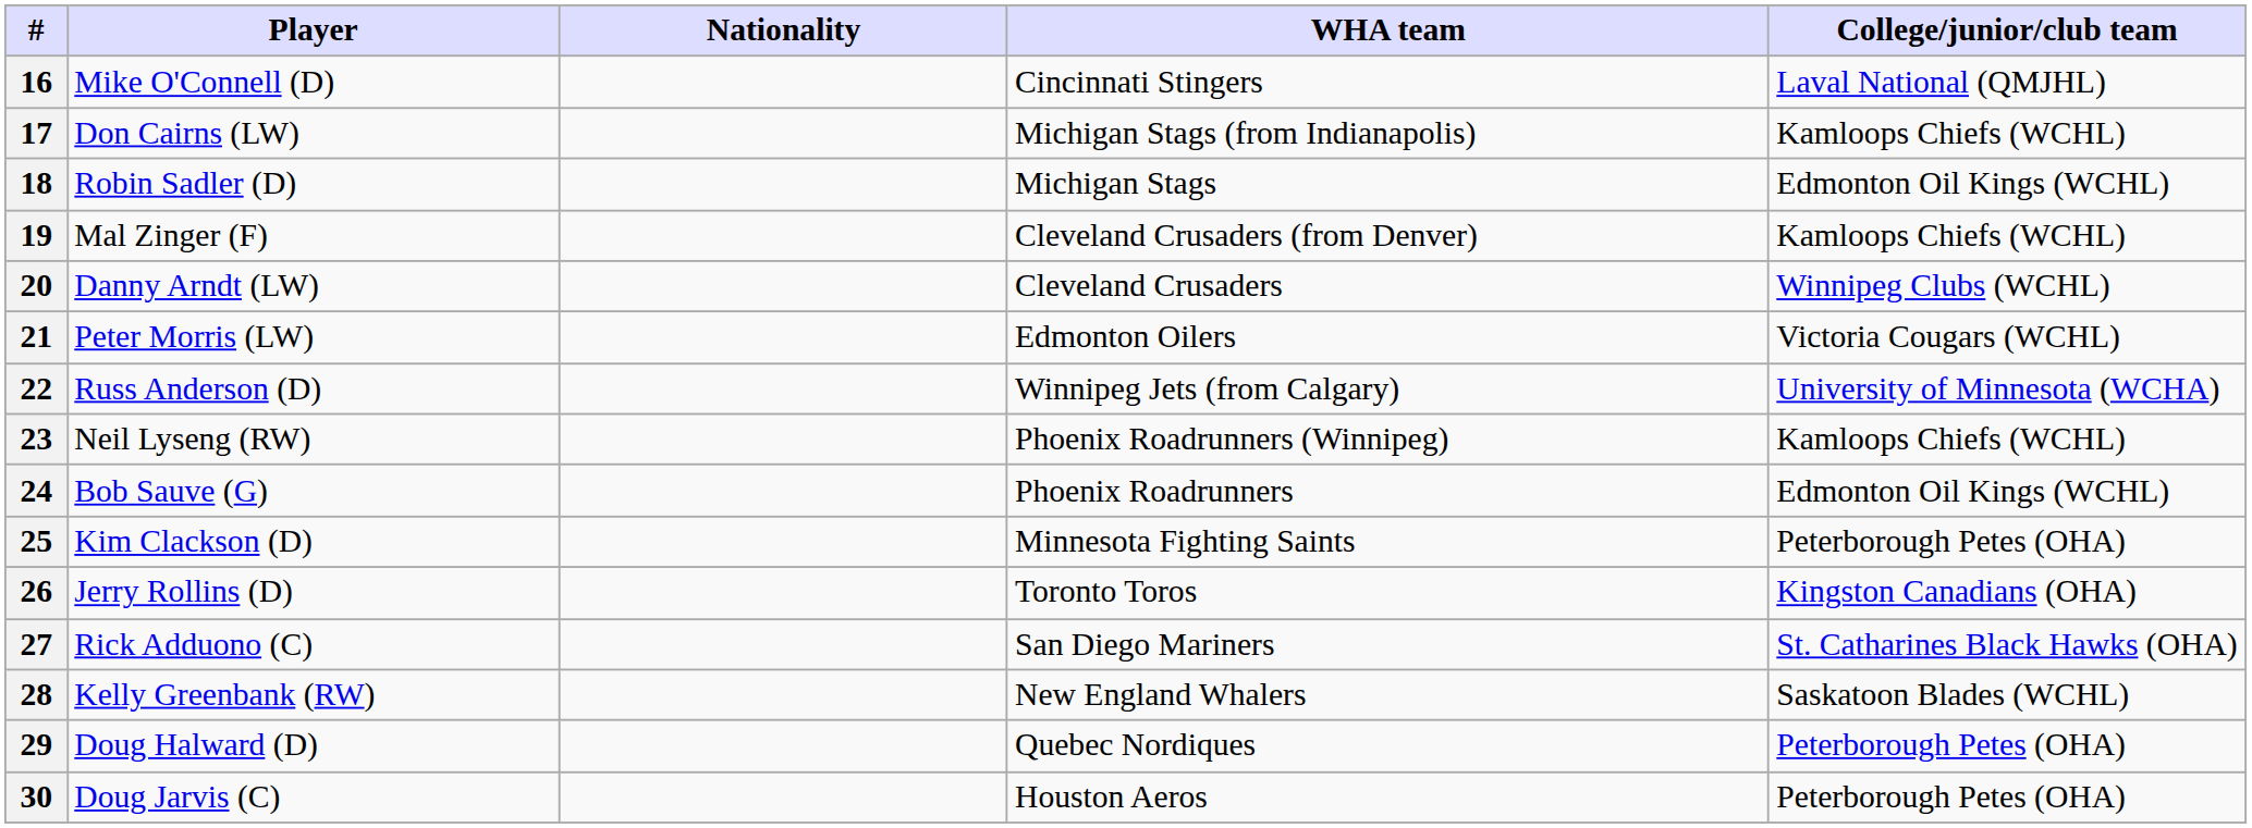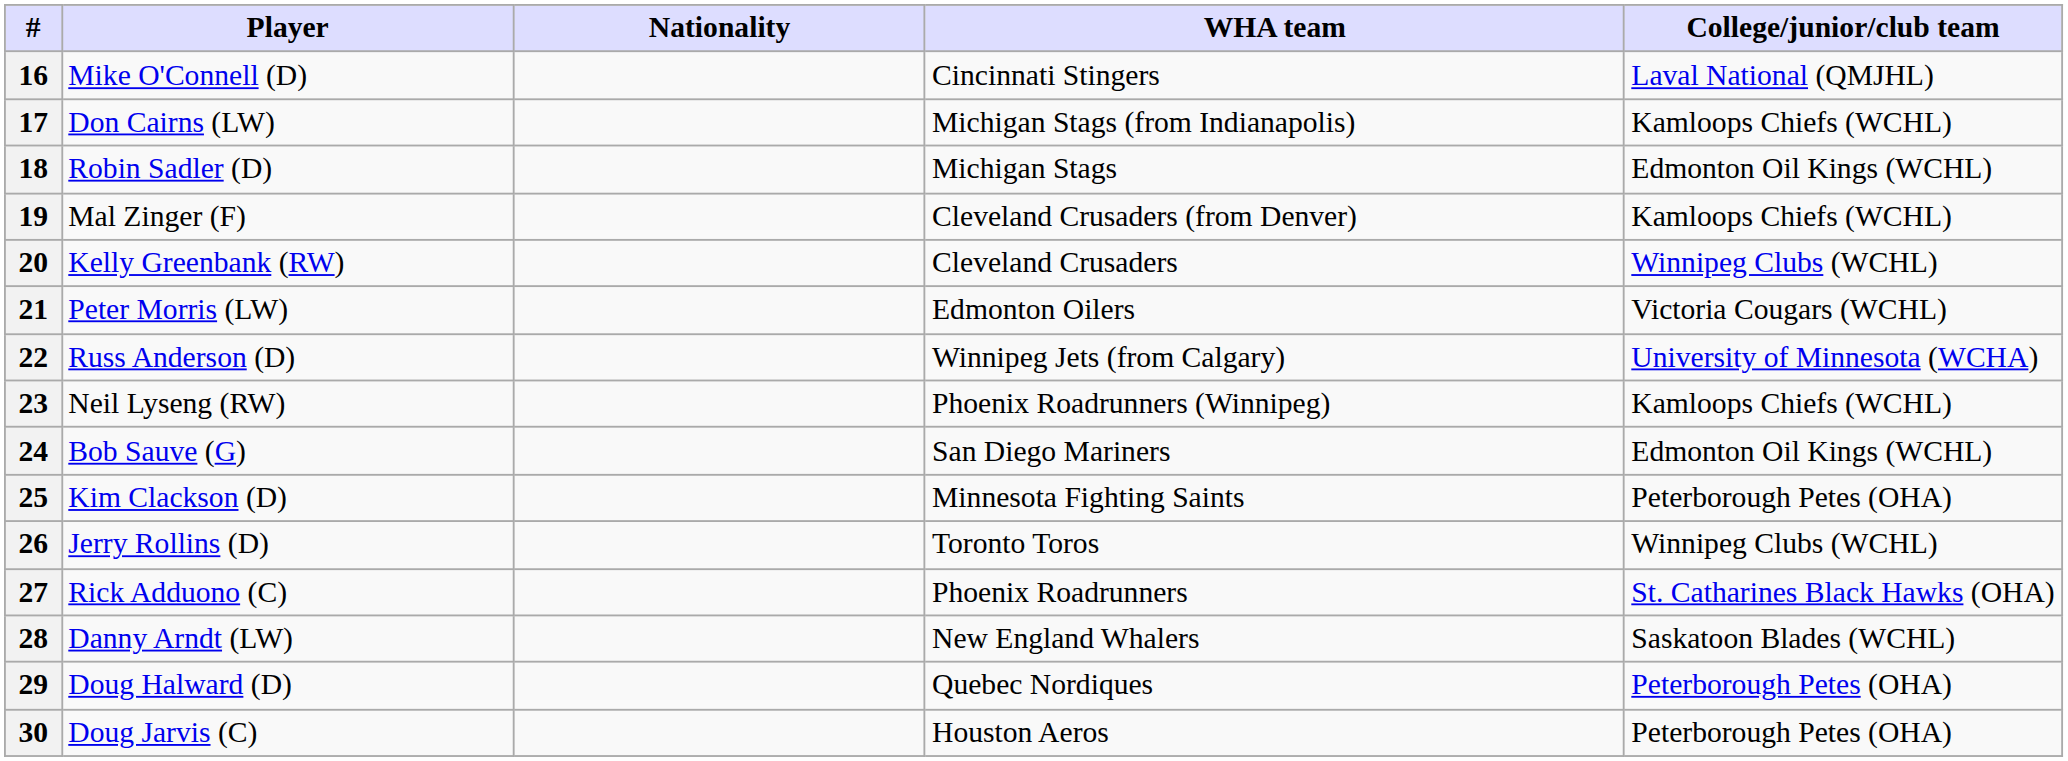20 | Player: Danny Arndt (LW) -> Kelly Greenbank (RW)
24 | WHA team: Phoenix Roadrunners -> San Diego Mariners
26 | College/junior/club team: Kingston Canadians (OHA) -> Winnipeg Clubs (WCHL)
27 | WHA team: San Diego Mariners -> Phoenix Roadrunners
28 | Player: Kelly Greenbank (RW) -> Danny Arndt (LW)
